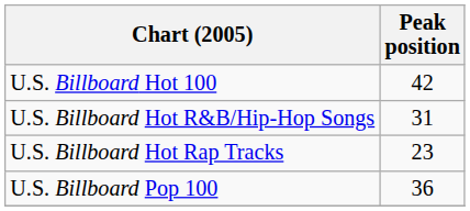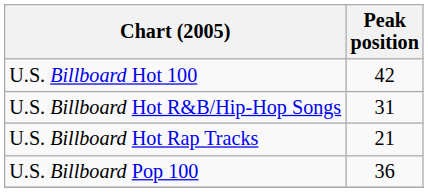U.S. Billboard Hot Rap Tracks | Peak position: 23 -> 21
